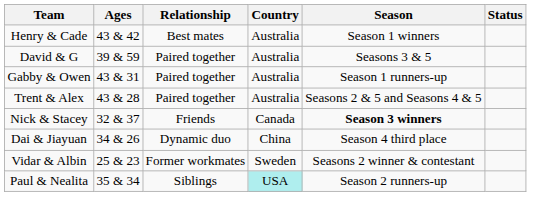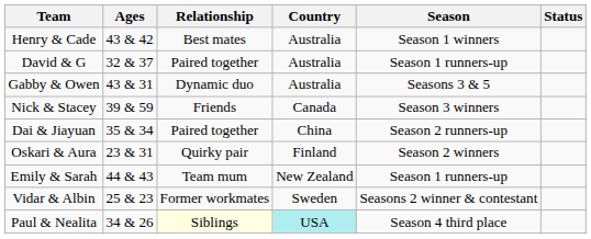David & G | Ages: 39 & 59 -> 32 & 37
David & G | Season: Seasons 3 & 5 -> Season 1 runners-up
Gabby & Owen | Relationship: Paired together -> Dynamic duo
Gabby & Owen | Season: Season 1 runners-up -> Seasons 3 & 5
- row: Trent & Alex | 43 & 28 | Paired together | Australia | Seasons 2 & 5 and Seasons 4 & 5
Nick & Stacey | Ages: 32 & 37 -> 39 & 59
Nick & Stacey | Season: bold -> normal
Dai & Jiayuan | Ages: 34 & 26 -> 35 & 34
Dai & Jiayuan | Relationship: Dynamic duo -> Paired together
Dai & Jiayuan | Season: Season 4 third place -> Season 2 runners-up
+ row: Oskari & Aura | 23 & 31 | Quirky pair | Finland | Season 2 winners
+ row: Emily & Sarah | 44 & 43 | Team mum | New Zealand | Season 1 runners-up
Paul & Nealita | Ages: 35 & 34 -> 34 & 26
Paul & Nealita | Relationship: no background -> lightyellow background
Paul & Nealita | Season: Season 2 runners-up -> Season 4 third place
